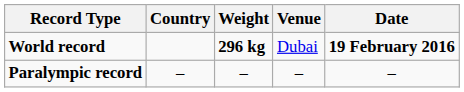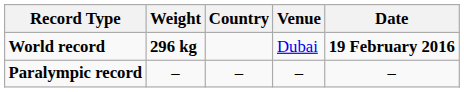columns swapped: Weight <-> Country
